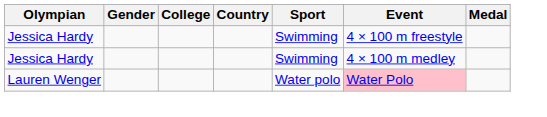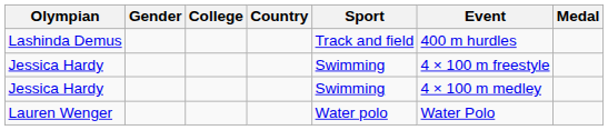+ row: Lashinda Demus | Track and field | 400 m hurdles
Lauren Wenger | Event: pink background -> no background
